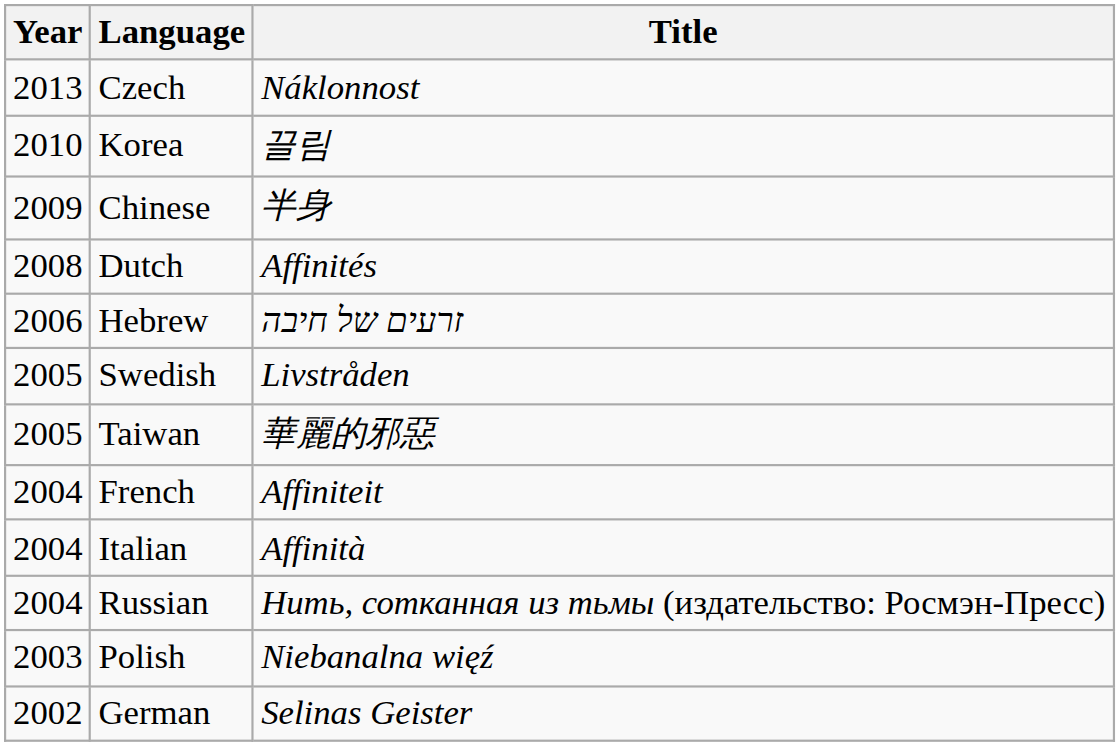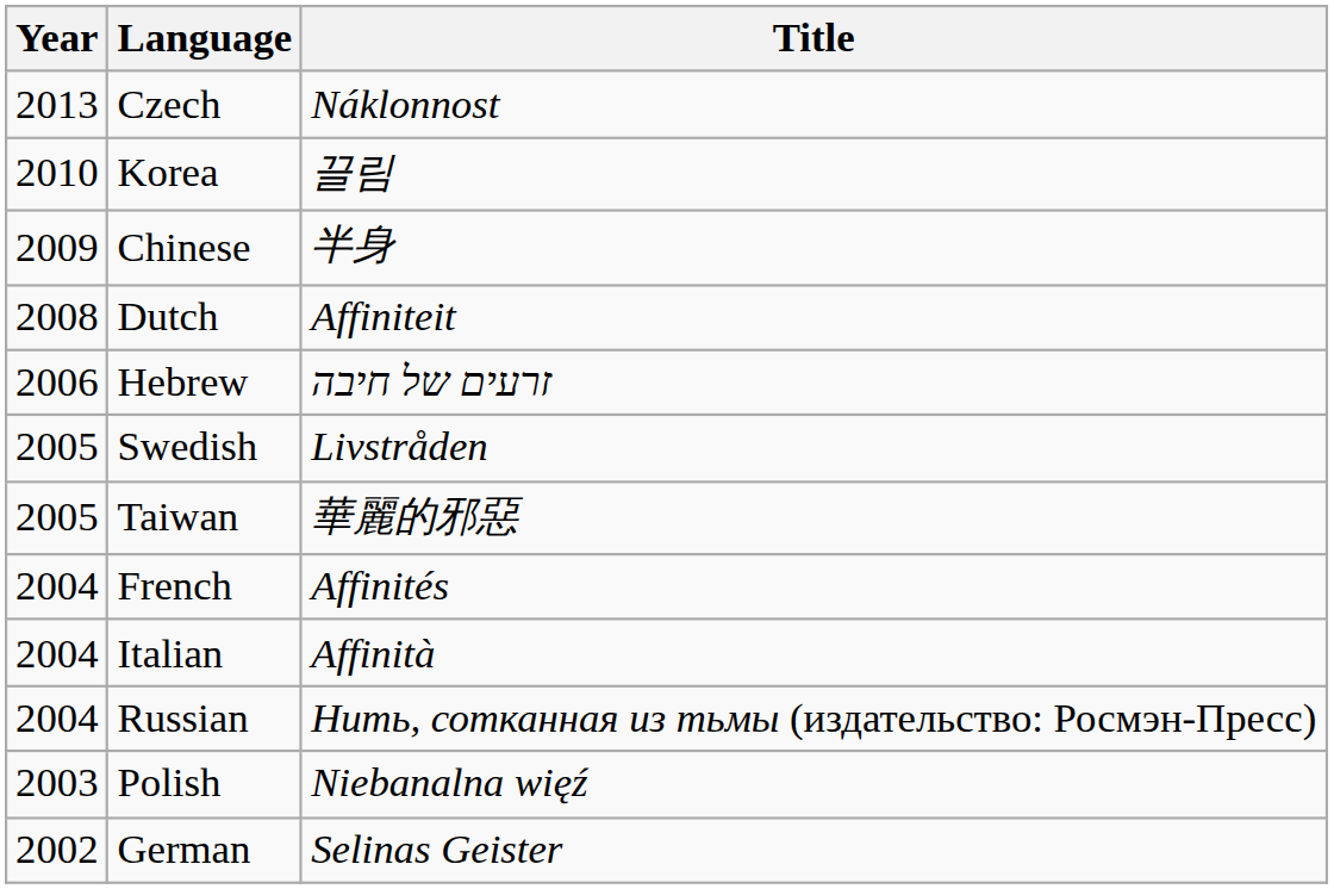Dutch | Title: Affinités -> Affiniteit
French | Title: Affiniteit -> Affinités
